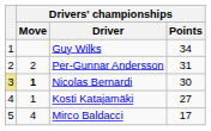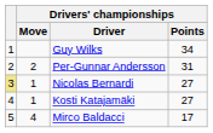Nicolas Bernardi | Drivers' championships / Move: bold -> normal
Nicolas Bernardi | Drivers' championships / Points: 30 -> 27
